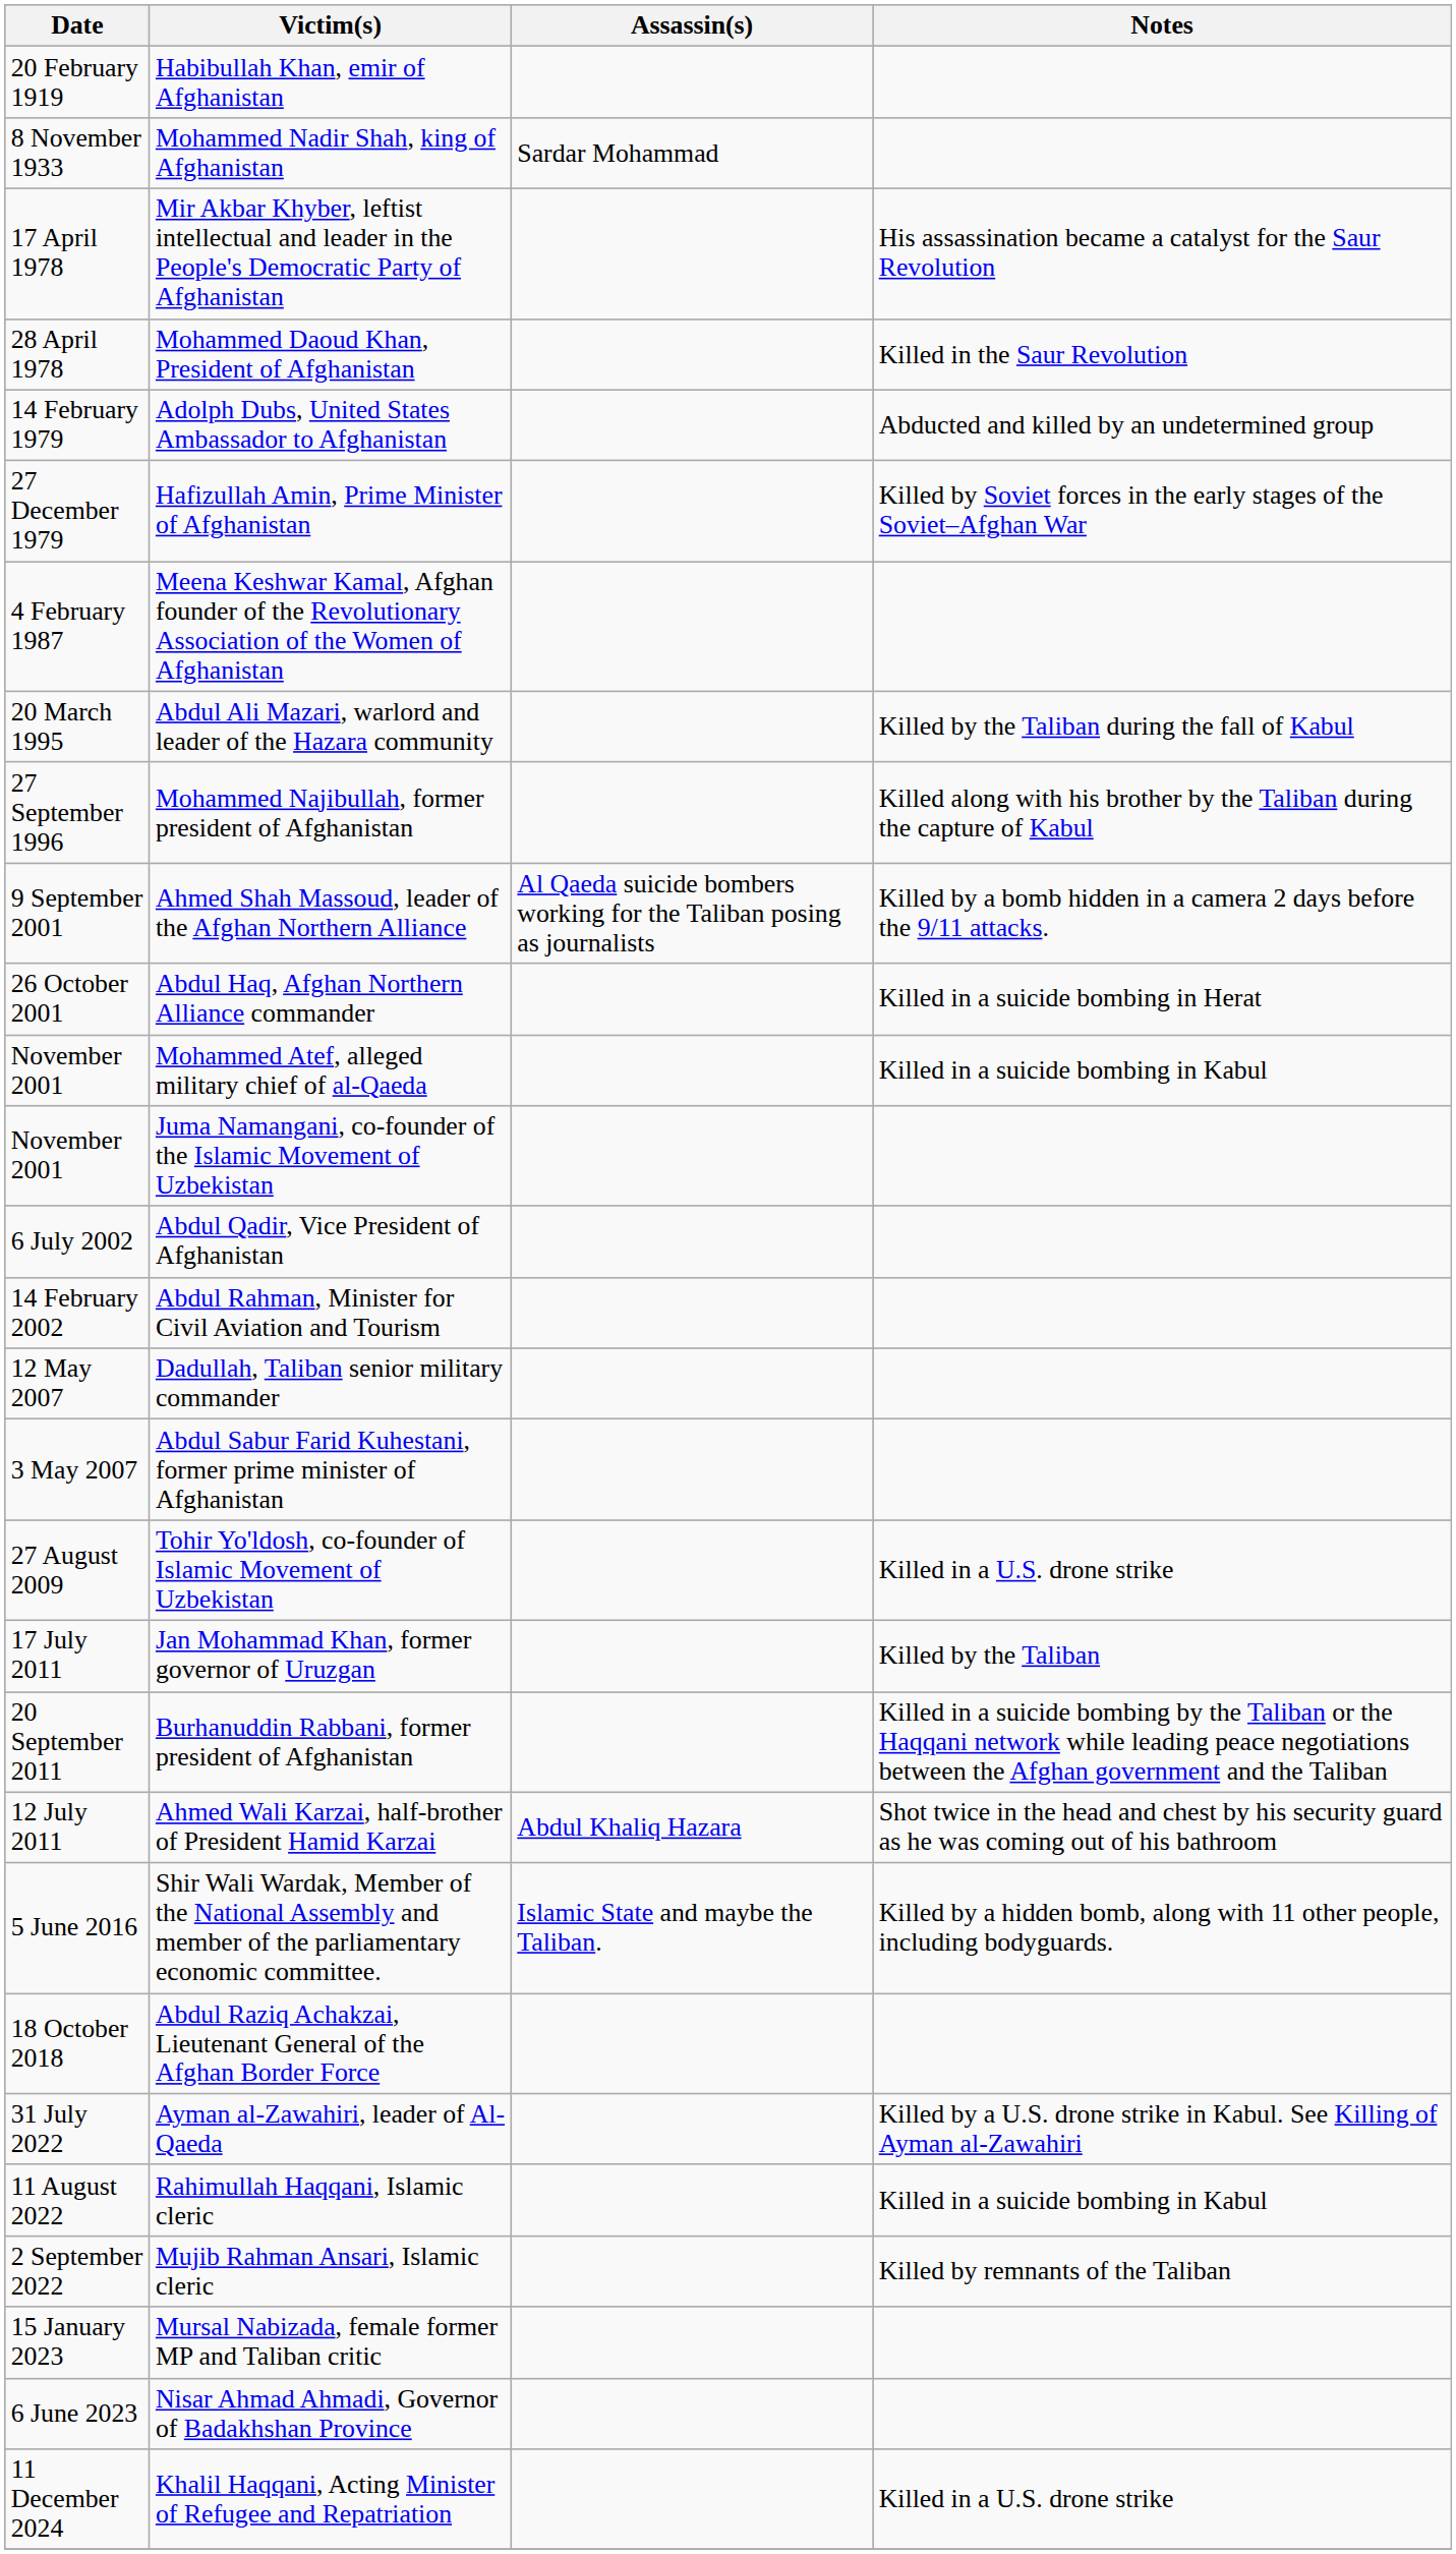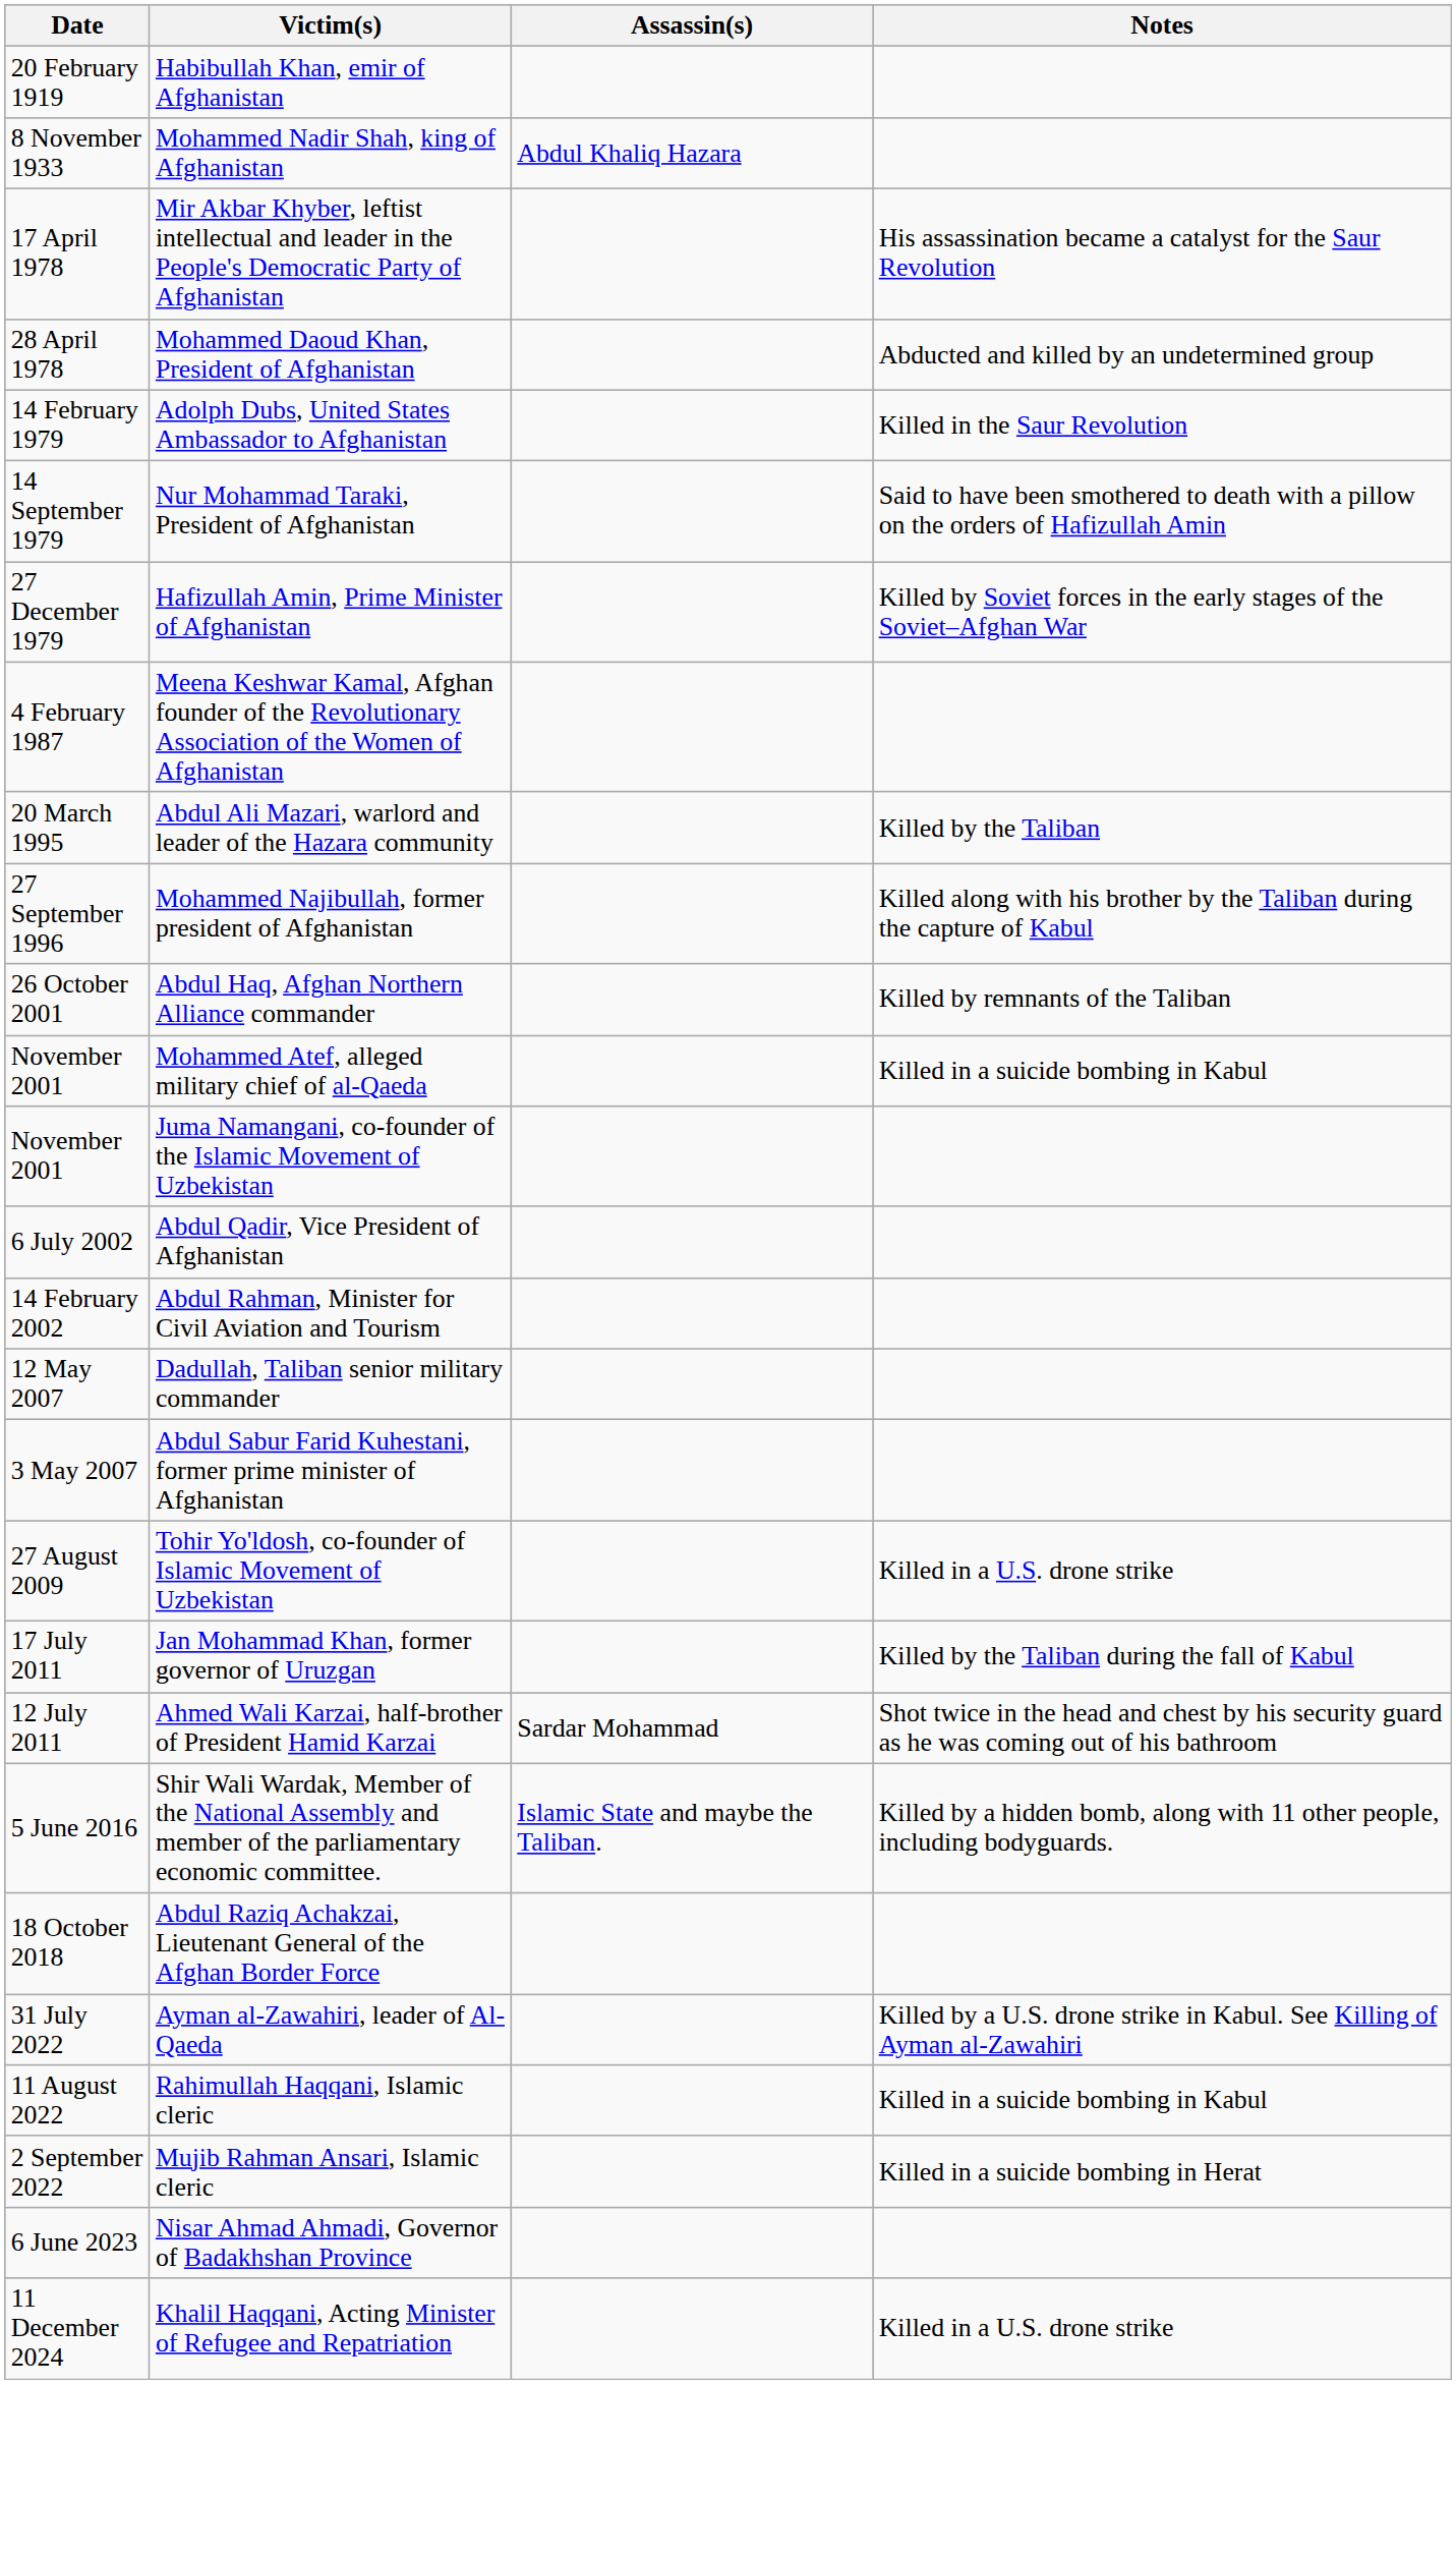Mohammed Nadir Shah, king of Afghanistan | Assassin(s): Sardar Mohammad -> Abdul Khaliq Hazara
Mohammed Daoud Khan, President of Afghanistan | Notes: Killed in the Saur Revolution -> Abducted and killed by an undetermined group
Adolph Dubs, United States Ambassador to Afghanistan | Notes: Abducted and killed by an undetermined group -> Killed in the Saur Revolution
+ row: 14 September 1979 | Nur Mohammad Taraki, President of Afghanistan | Said to have been smothered to death with a pillow on the orders of Hafizullah Amin
Abdul Ali Mazari, warlord and leader of the Hazara community | Notes: Killed by the Taliban during the fall of Kabul -> Killed by the Taliban
- row: 9 September 2001 | Ahmed Shah Massoud, leader of the Afghan Northern Alliance | Al Qaeda suicide bombers working for the Taliban posing as journalists | Killed by a bomb hidden in a camera 2 days before the 9/11 attacks.
Abdul Haq, Afghan Northern Alliance commander | Notes: Killed in a suicide bombing in Herat -> Killed by remnants of the Taliban
Jan Mohammad Khan, former governor of Uruzgan | Notes: Killed by the Taliban -> Killed by the Taliban during the fall of Kabul
- row: 20 September 2011 | Burhanuddin Rabbani, former president of Afghanistan | Killed in a suicide bombing by the Taliban or the Haqqani network while leading peace negotiations between the Afghan government and the Taliban
Ahmed Wali Karzai, half-brother of President Hamid Karzai | Assassin(s): Abdul Khaliq Hazara -> Sardar Mohammad
Mujib Rahman Ansari, Islamic cleric | Notes: Killed by remnants of the Taliban -> Killed in a suicide bombing in Herat
- row: 15 January 2023 | Mursal Nabizada, female former MP and Taliban critic
